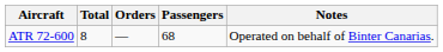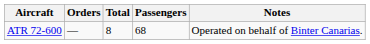columns swapped: Total <-> Orders
